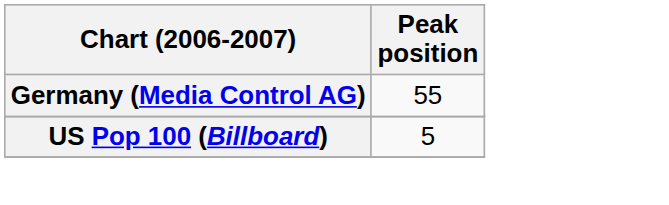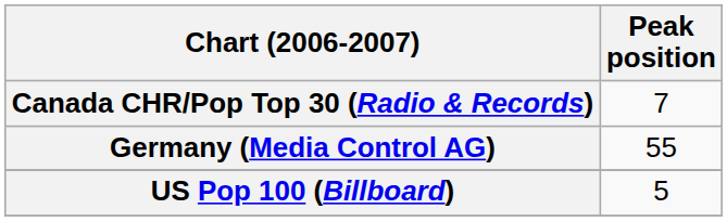+ row: Canada CHR/Pop Top 30 (Radio & Records) | 7
